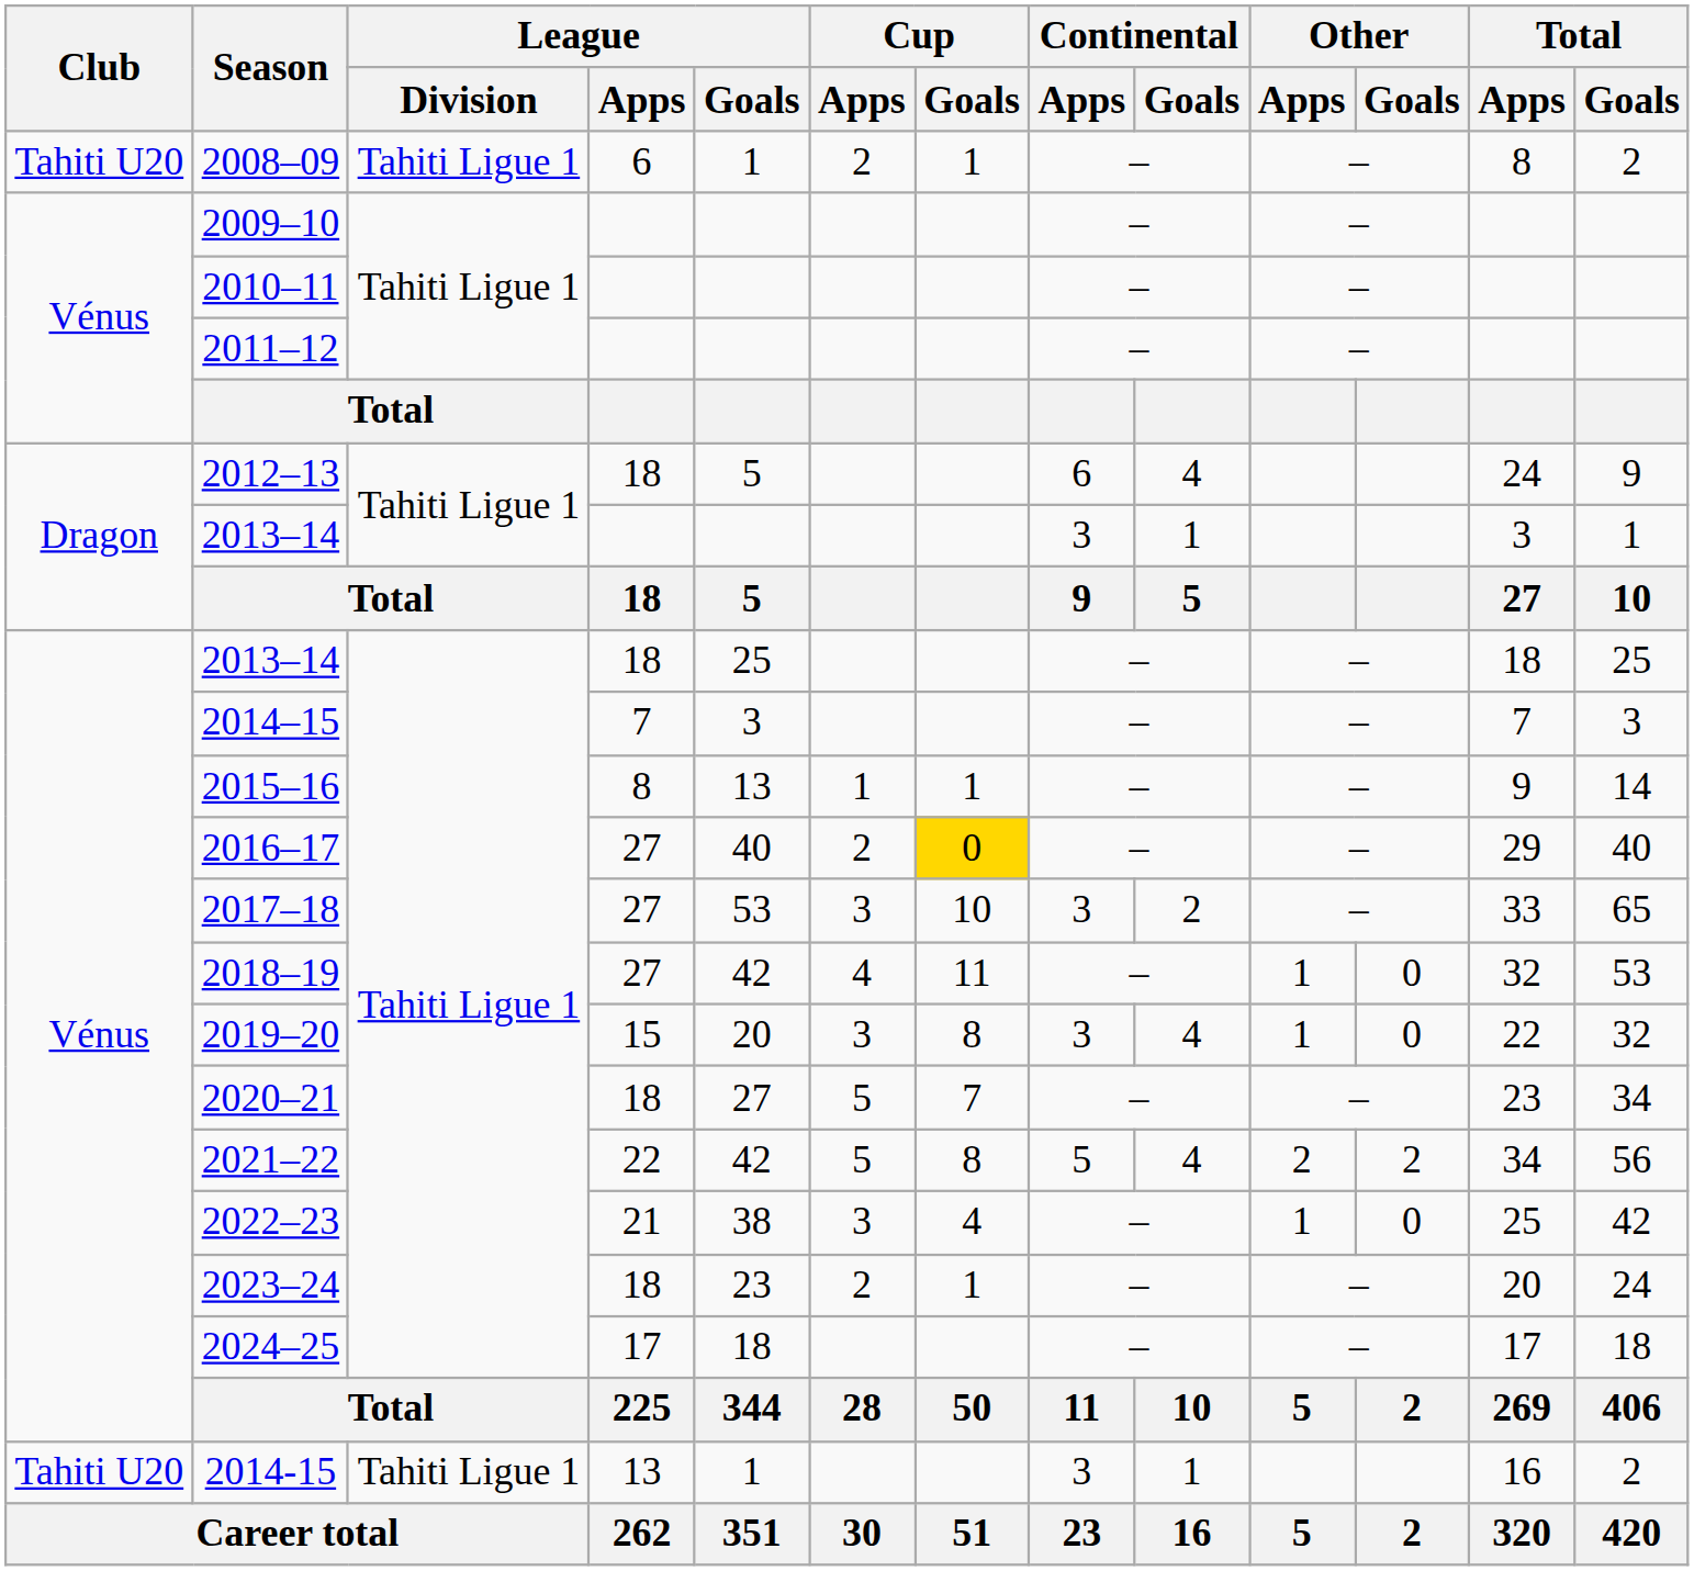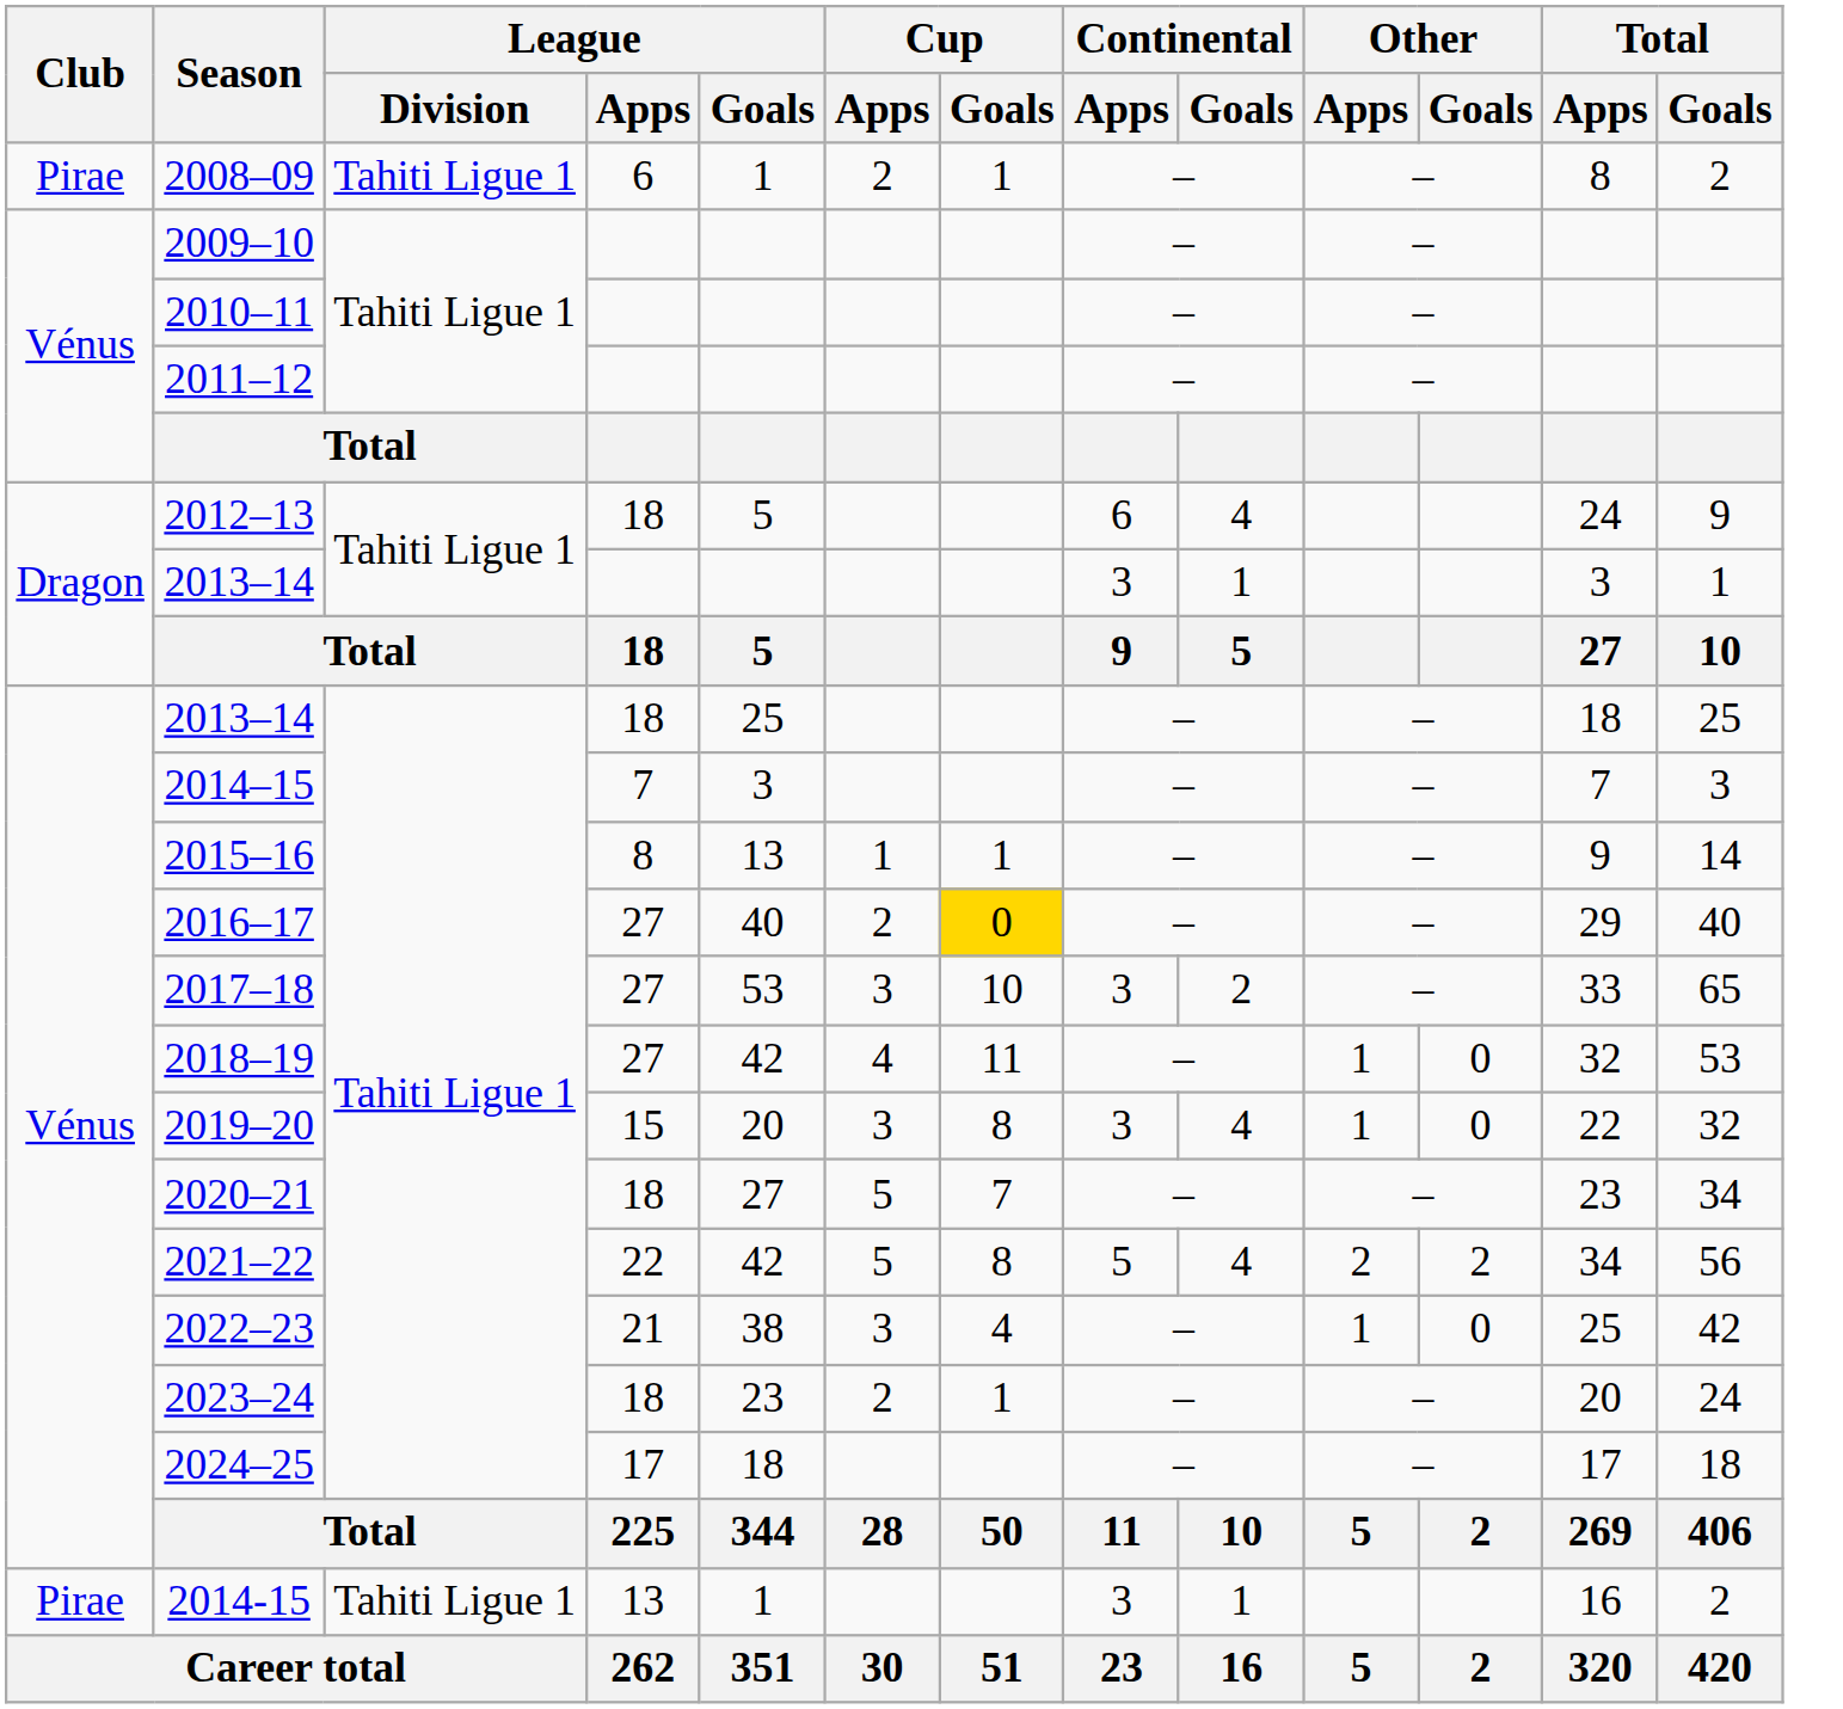2008–09 | Club: Tahiti U20 -> Pirae
2014-15 | Club: Tahiti U20 -> Pirae
